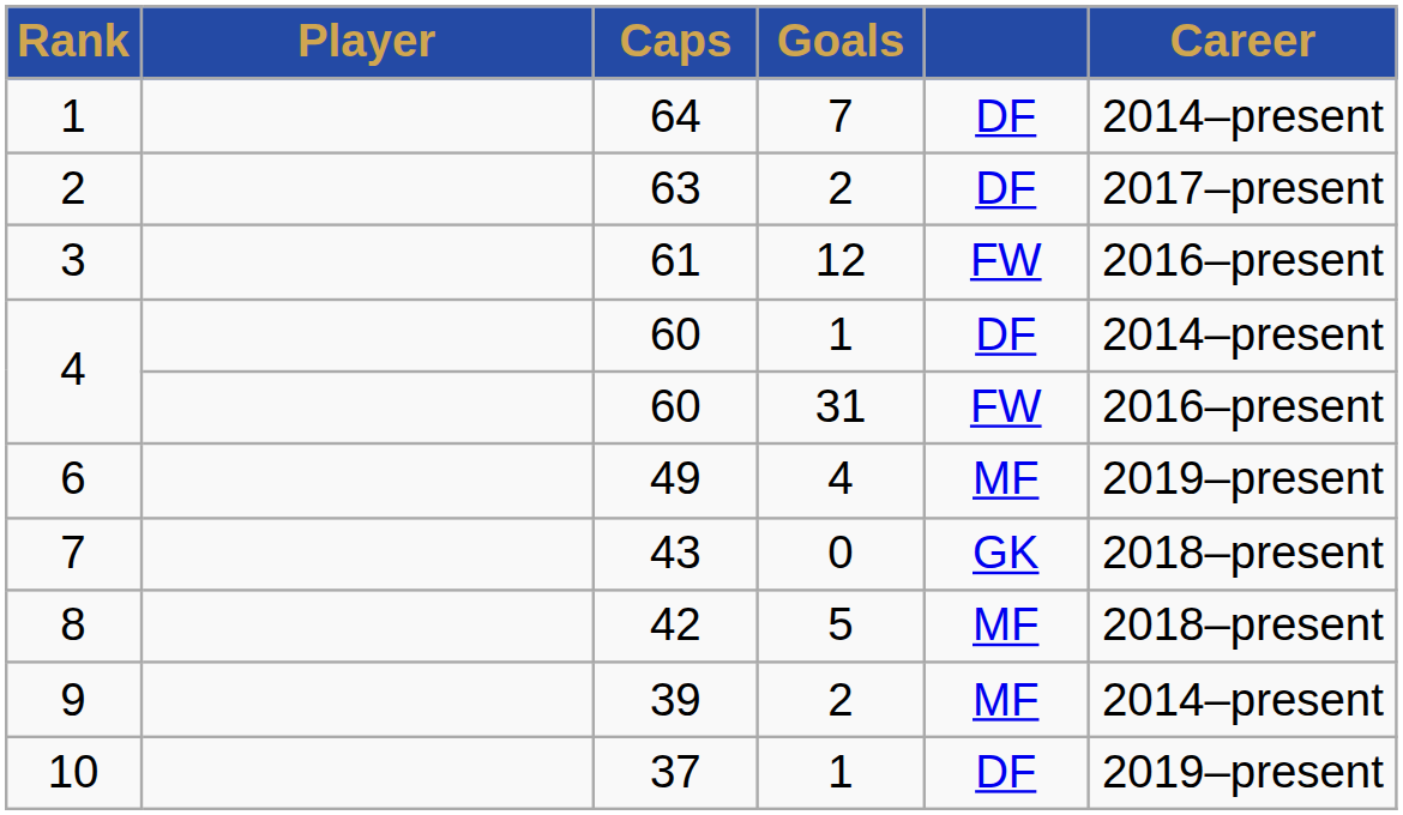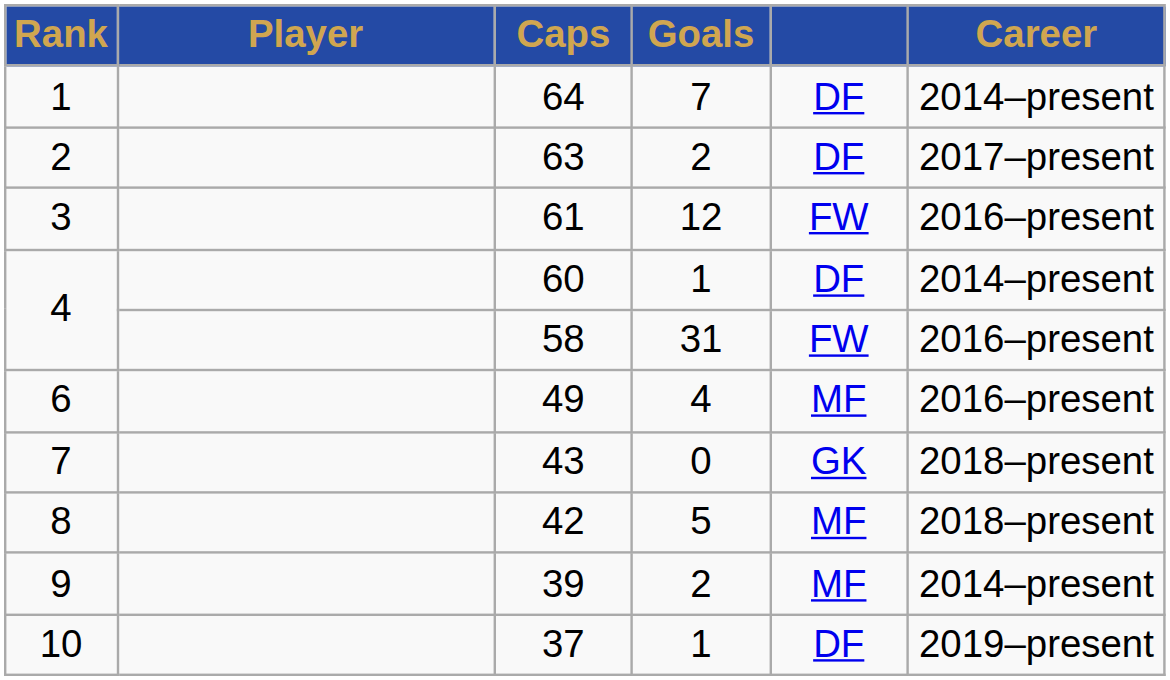4 / 31 | Caps: 60 -> 58
6 | Career: 2019–present -> 2016–present
